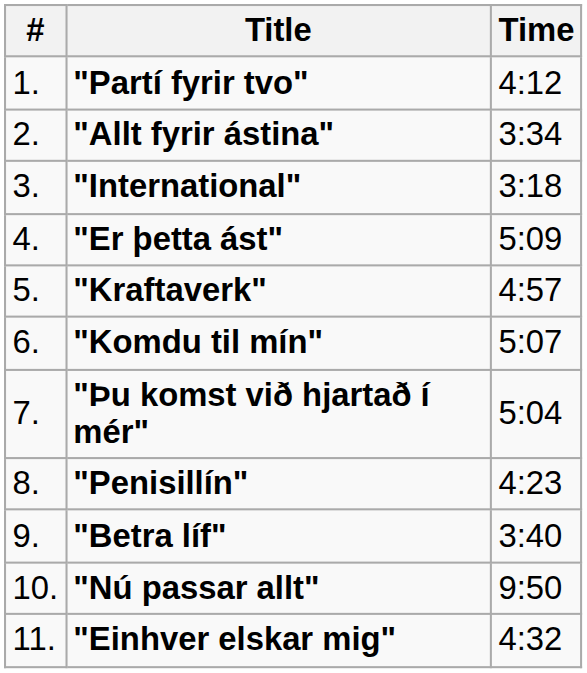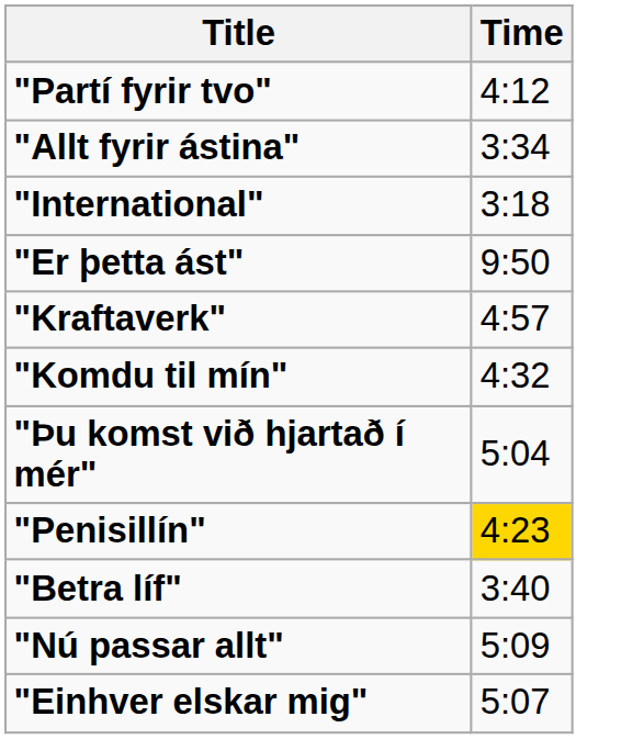- column: # | 1. | 2. | 3. | 4. | 5. | 6. | 7. | 8. | 9. | 10. | 11.
"Er þetta ást" | Time: 5:09 -> 9:50
"Komdu til mín" | Time: 5:07 -> 4:32
"Penisillín" | Time: no background -> gold background
"Nú passar allt" | Time: 9:50 -> 5:09
"Einhver elskar mig" | Time: 4:32 -> 5:07
